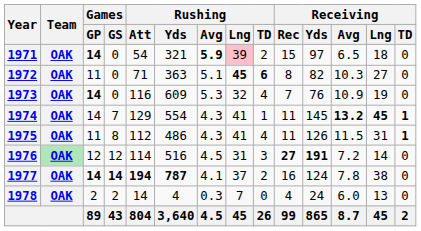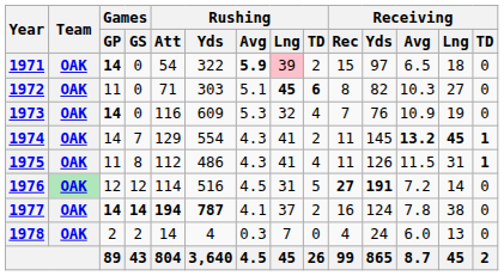1971 | Rushing / Yds: 321 -> 322
1972 | Rushing / Yds: 363 -> 303
1974 | Rushing / TD: 1 -> 2
1976 | Rushing / TD: 3 -> 5
